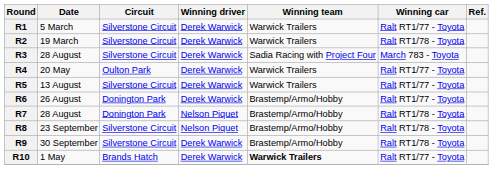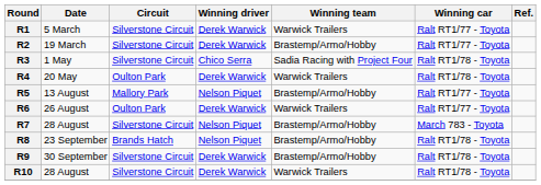R2 | Winning team: Warwick Trailers -> Brastemp/Armo/Hobby
R2 | Winning car: Ralt RT1/78 - Toyota -> Ralt RT1/77 - Toyota
R3 | Date: 28 August -> 1 May
R3 | Winning driver: Derek Warwick -> Chico Serra
R3 | Winning car: March 783 - Toyota -> Ralt RT1/78 - Toyota
R4 | Winning car: Ralt RT1/77 - Toyota -> Ralt RT1/78 - Toyota
R5 | Circuit: Silverstone Circuit -> Mallory Park
R5 | Winning driver: Derek Warwick -> Nelson Piquet
R5 | Winning team: Warwick Trailers -> Brastemp/Armo/Hobby
R6 | Circuit: Donington Park -> Oulton Park
R6 | Winning team: Brastemp/Armo/Hobby -> Warwick Trailers
R7 | Circuit: Donington Park -> Silverstone Circuit
R7 | Winning car: Ralt RT1/78 - Toyota -> March 783 - Toyota
R8 | Circuit: Silverstone Circuit -> Brands Hatch
R10 | Date: 1 May -> 28 August
R10 | Circuit: Brands Hatch -> Silverstone Circuit
R10 | Winning team: bold -> normal
R10 | Winning car: Ralt RT1/77 - Toyota -> Ralt RT1/78 - Toyota
